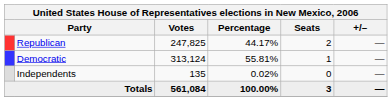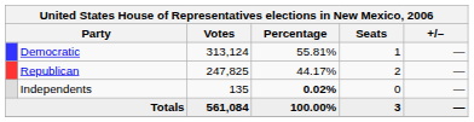rows swapped: Democratic <-> Republican
Independents | Percentage: normal -> bold
